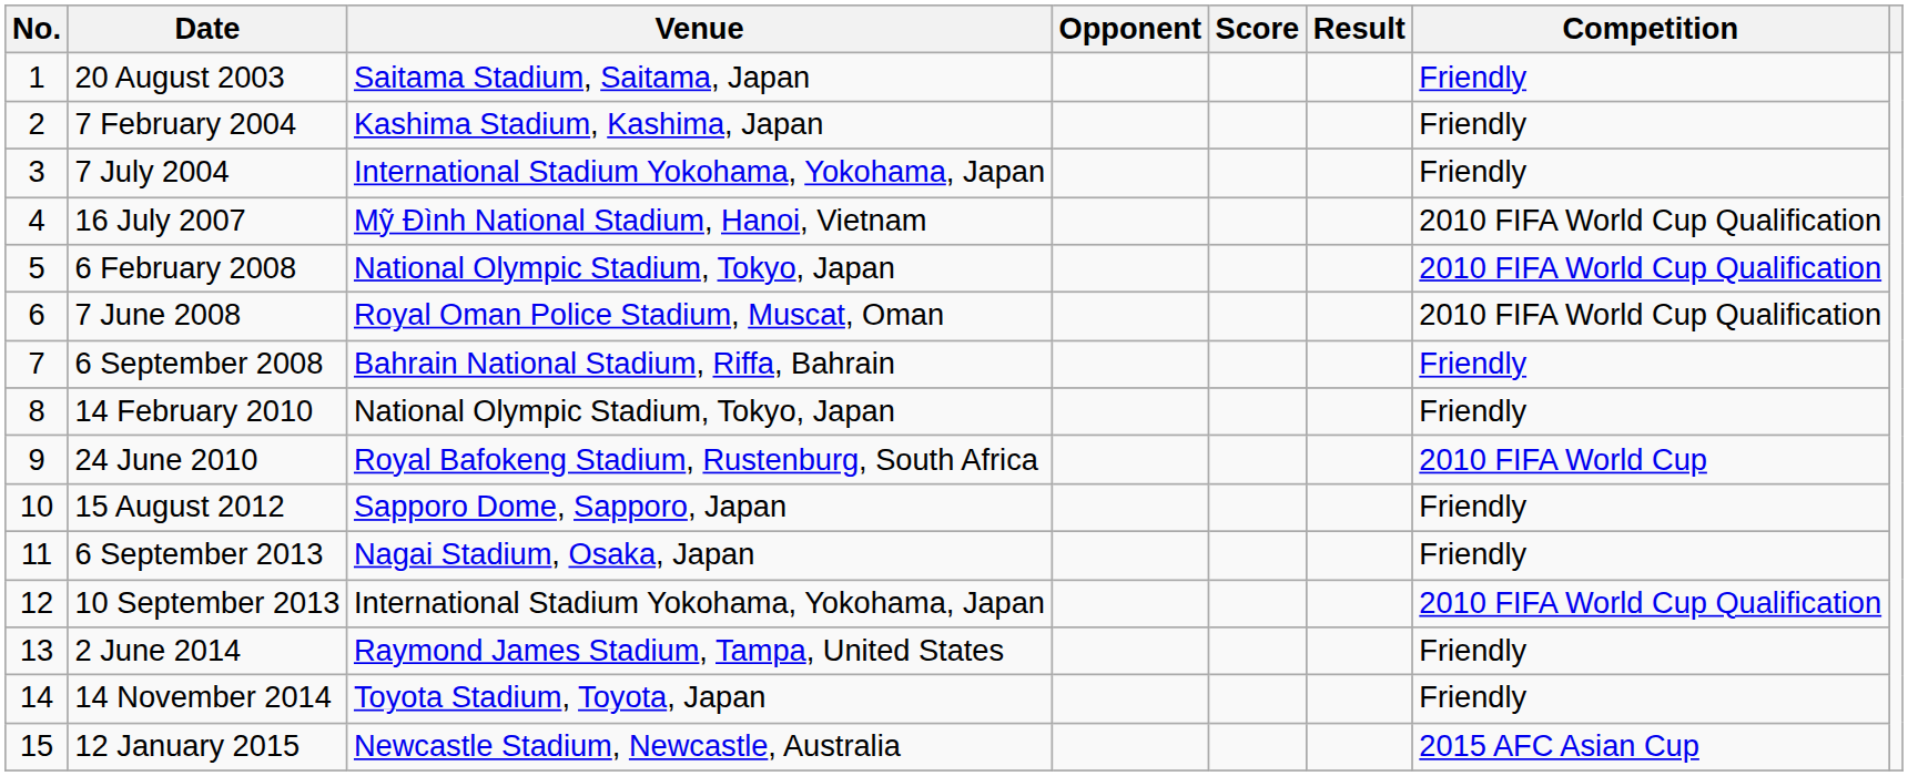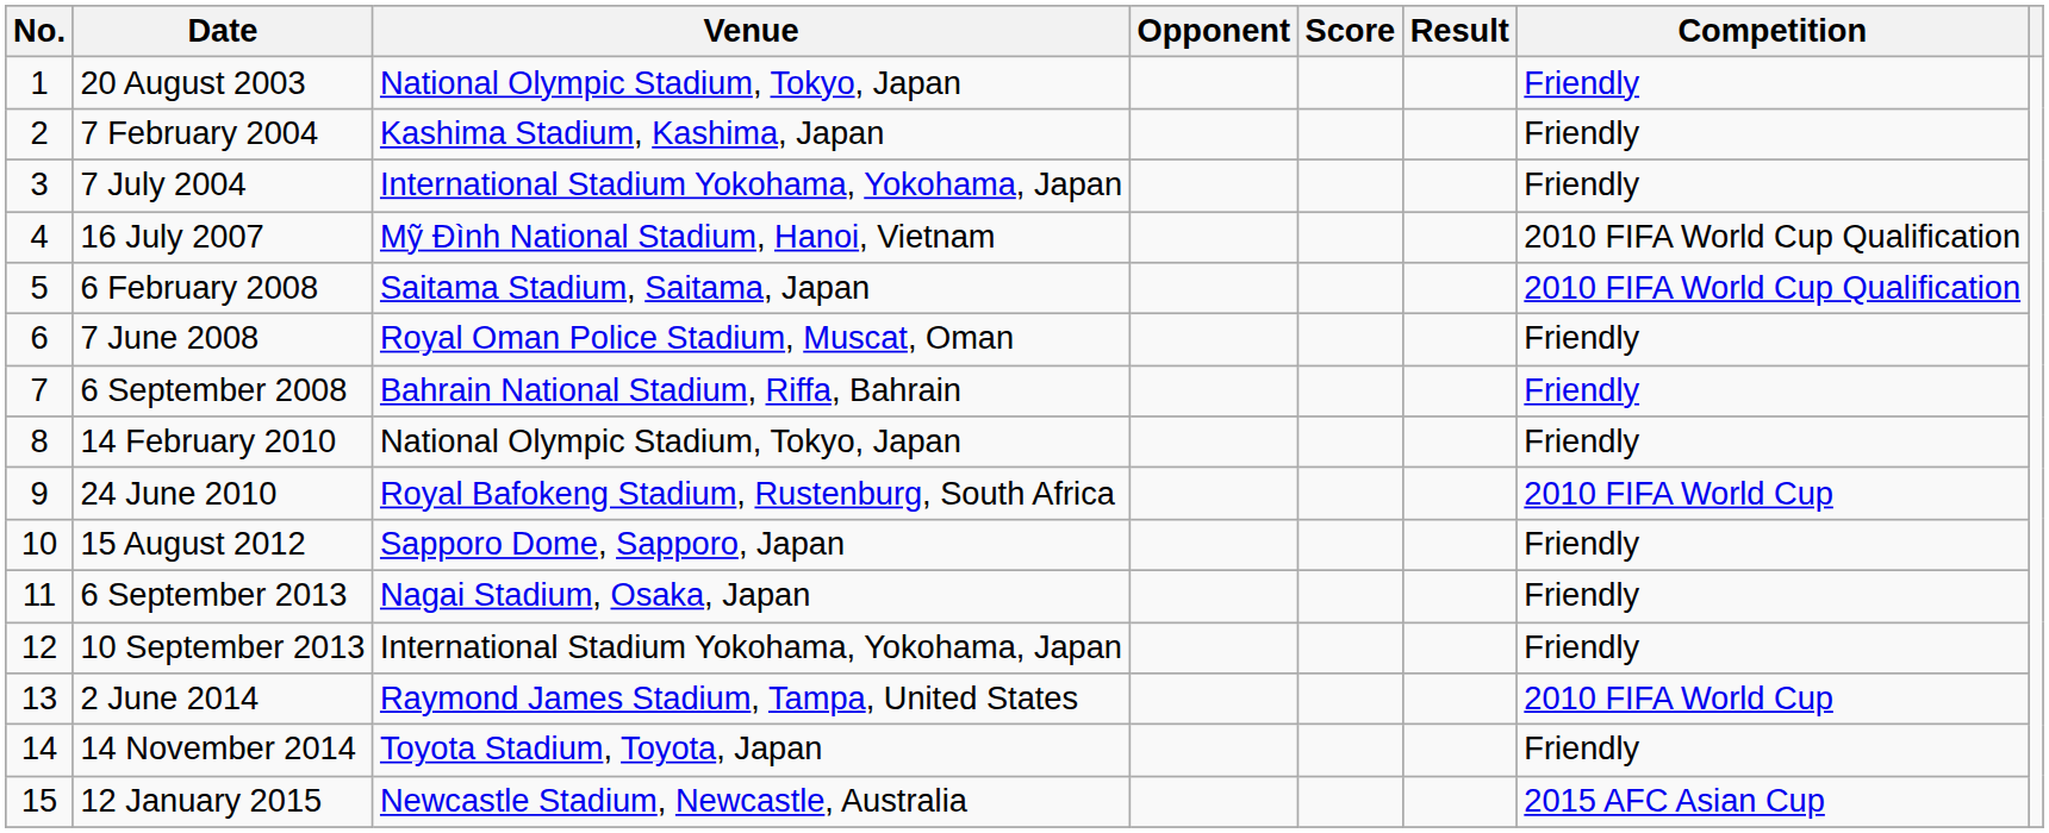20 August 2003 | Venue: Saitama Stadium, Saitama, Japan -> National Olympic Stadium, Tokyo, Japan
6 February 2008 | Venue: National Olympic Stadium, Tokyo, Japan -> Saitama Stadium, Saitama, Japan
7 June 2008 | Competition: 2010 FIFA World Cup Qualification -> Friendly
10 September 2013 | Competition: 2010 FIFA World Cup Qualification -> Friendly
2 June 2014 | Competition: Friendly -> 2010 FIFA World Cup
